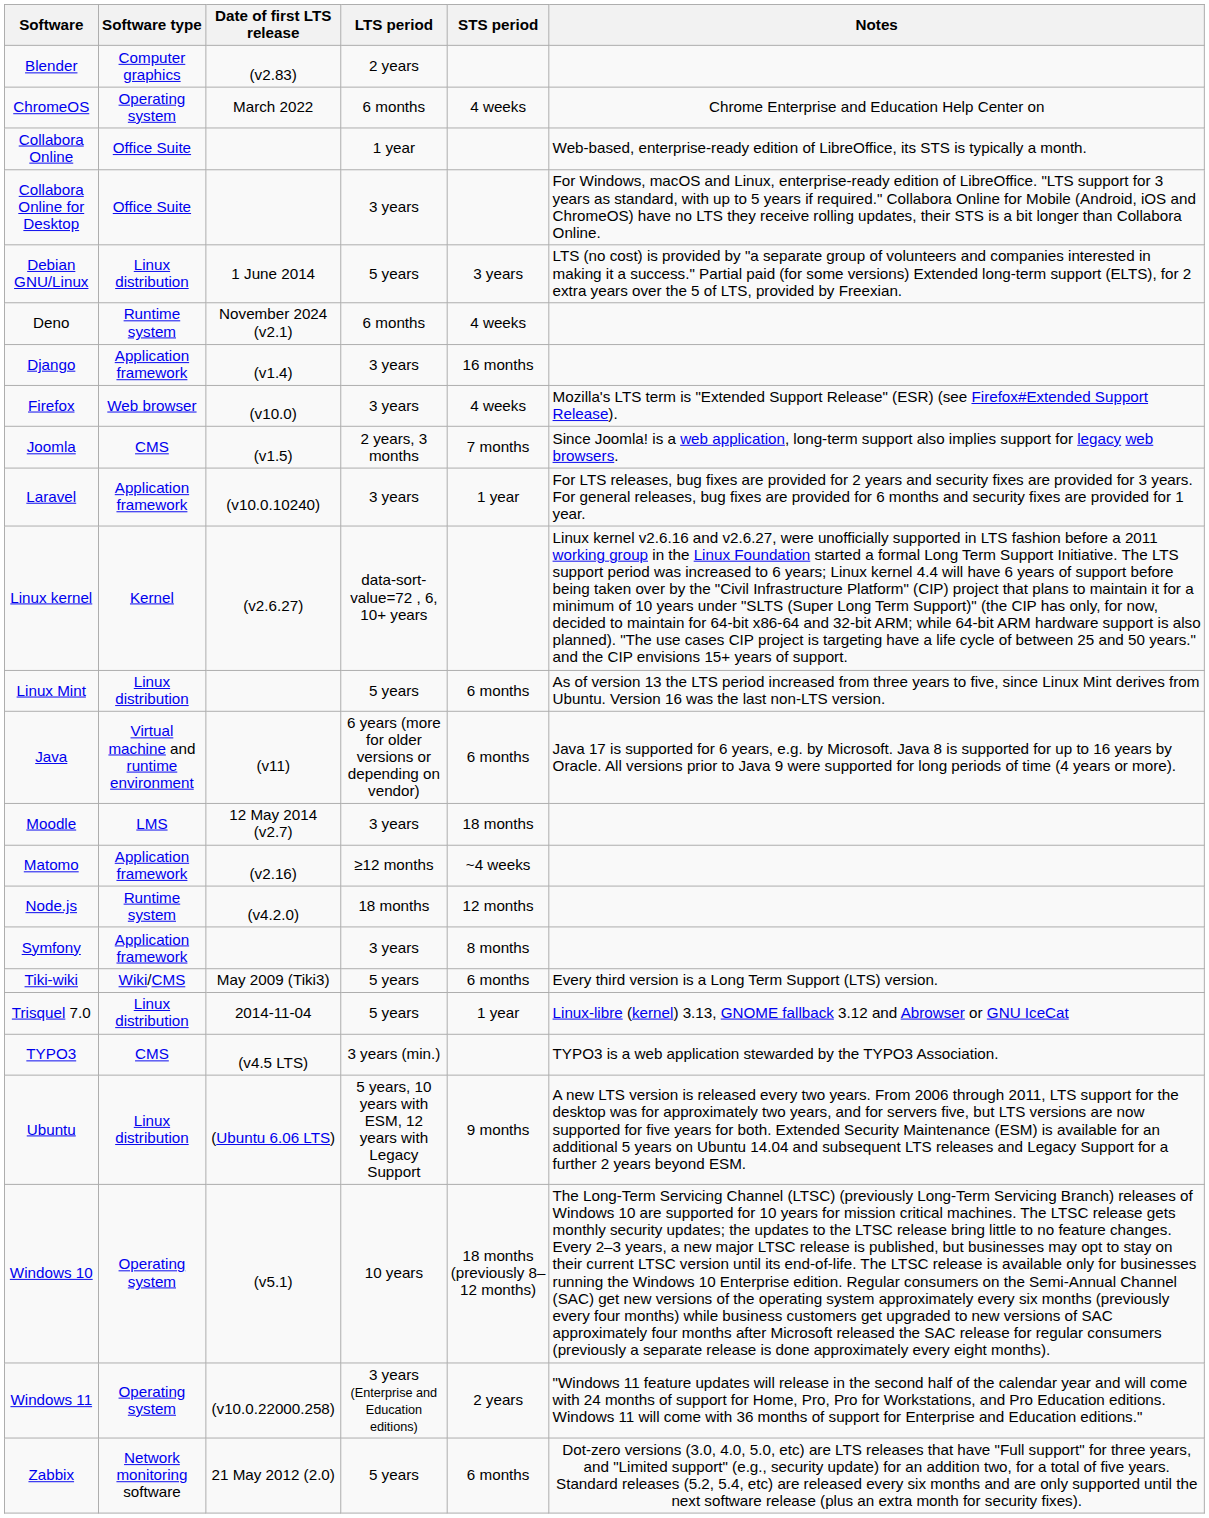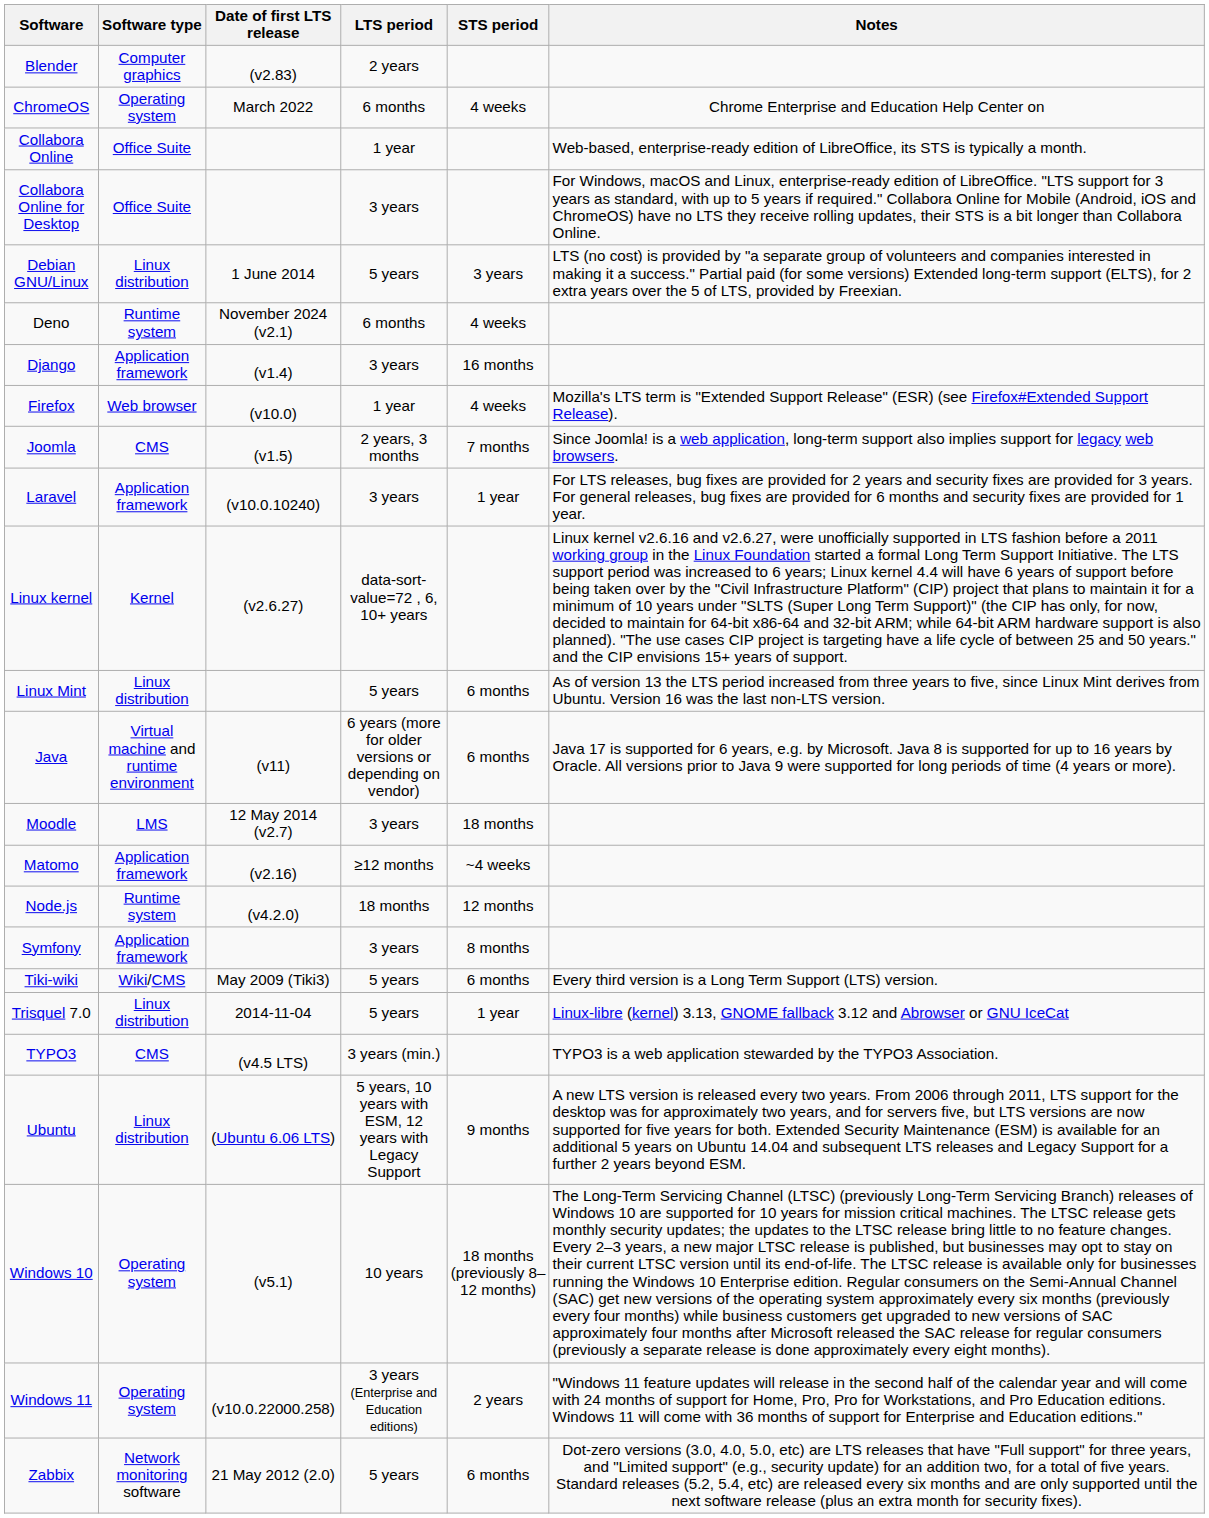Firefox | LTS period: 3 years -> 1 year
